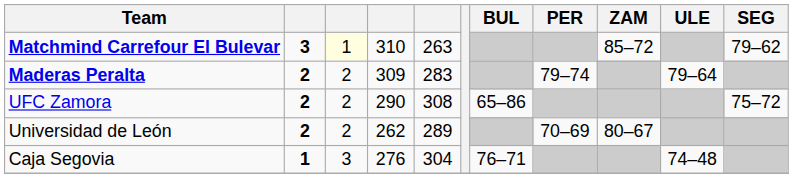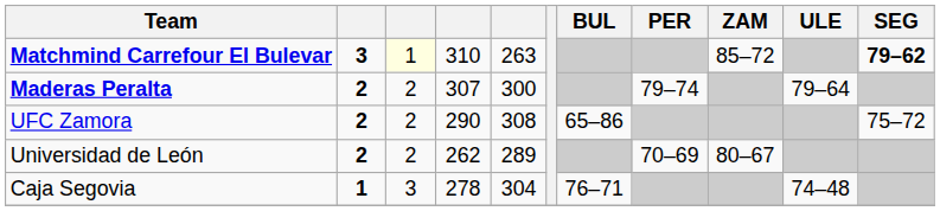Matchmind Carrefour El Bulevar | SEG: normal -> bold
Maderas Peralta | column 4: 309 -> 307
Maderas Peralta | column 5: 283 -> 300
Caja Segovia | column 4: 276 -> 278
